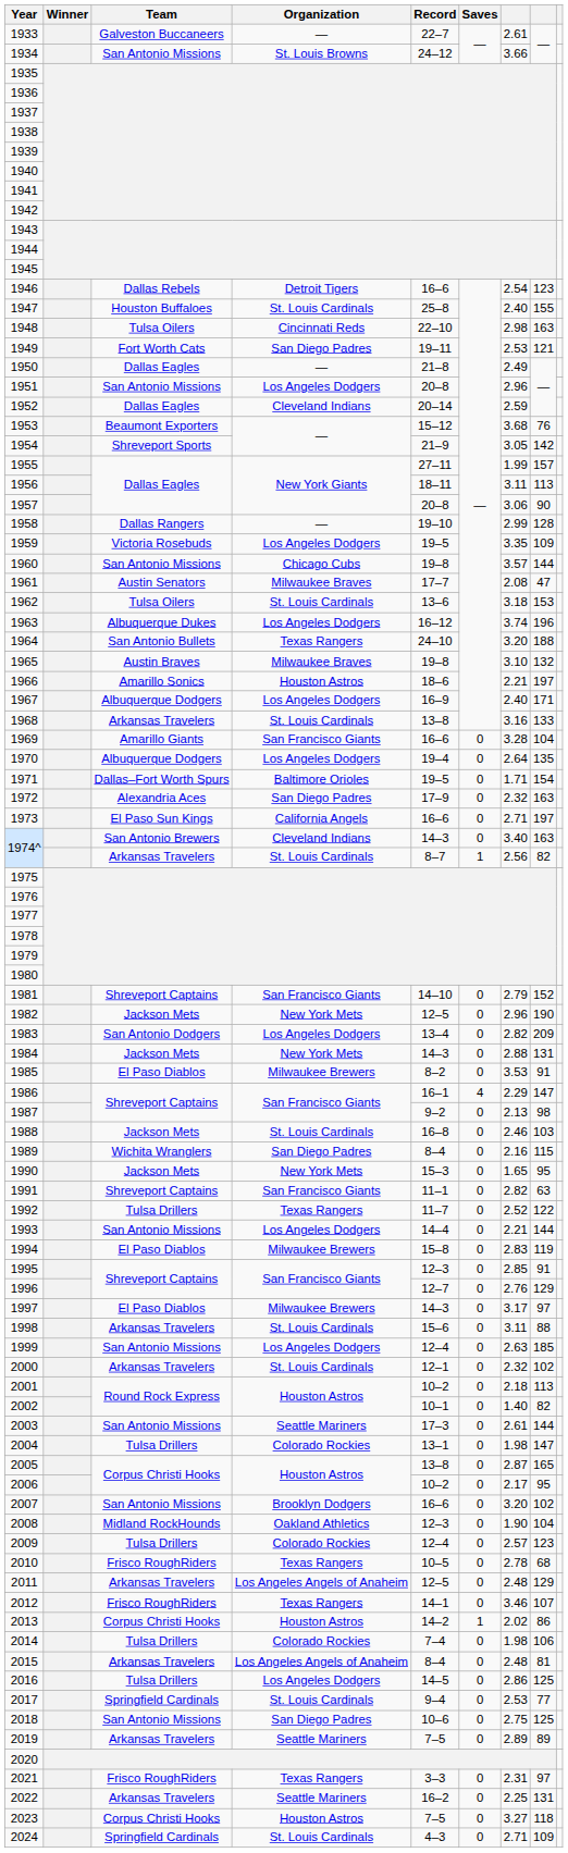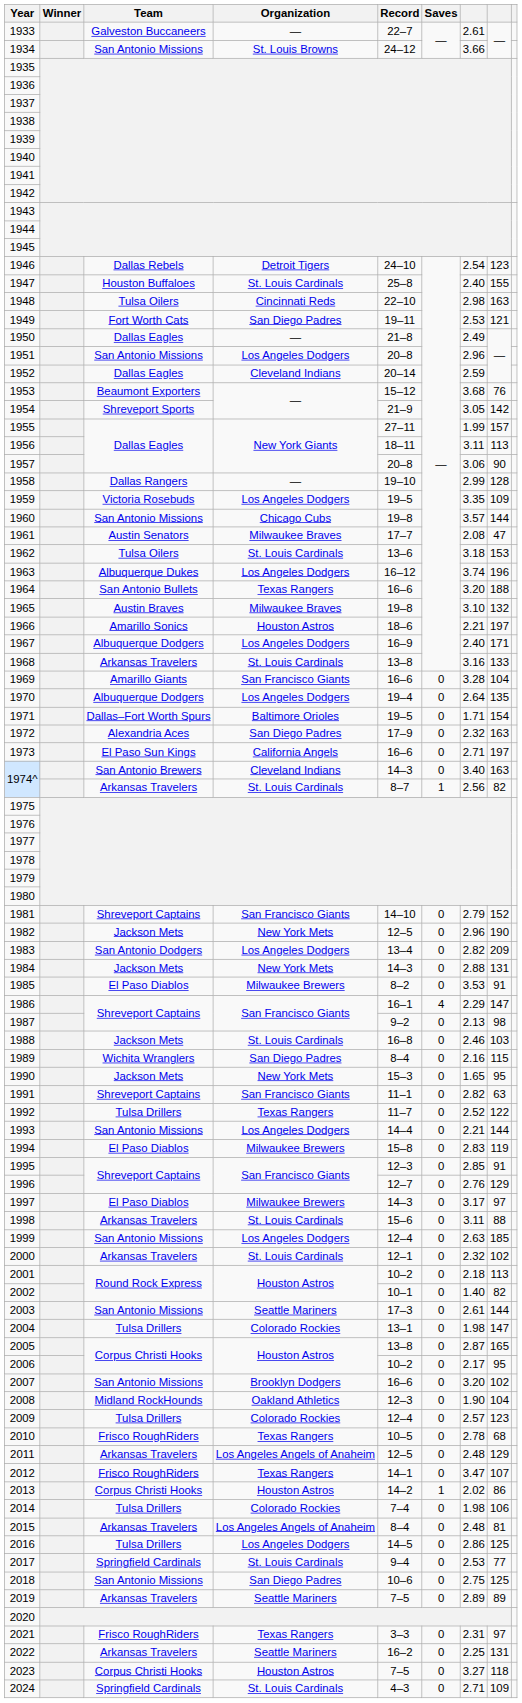1946 | Record: 16–6 -> 24–10
1964 | Record: 24–10 -> 16–6
2012 | column 7: 3.46 -> 3.47
